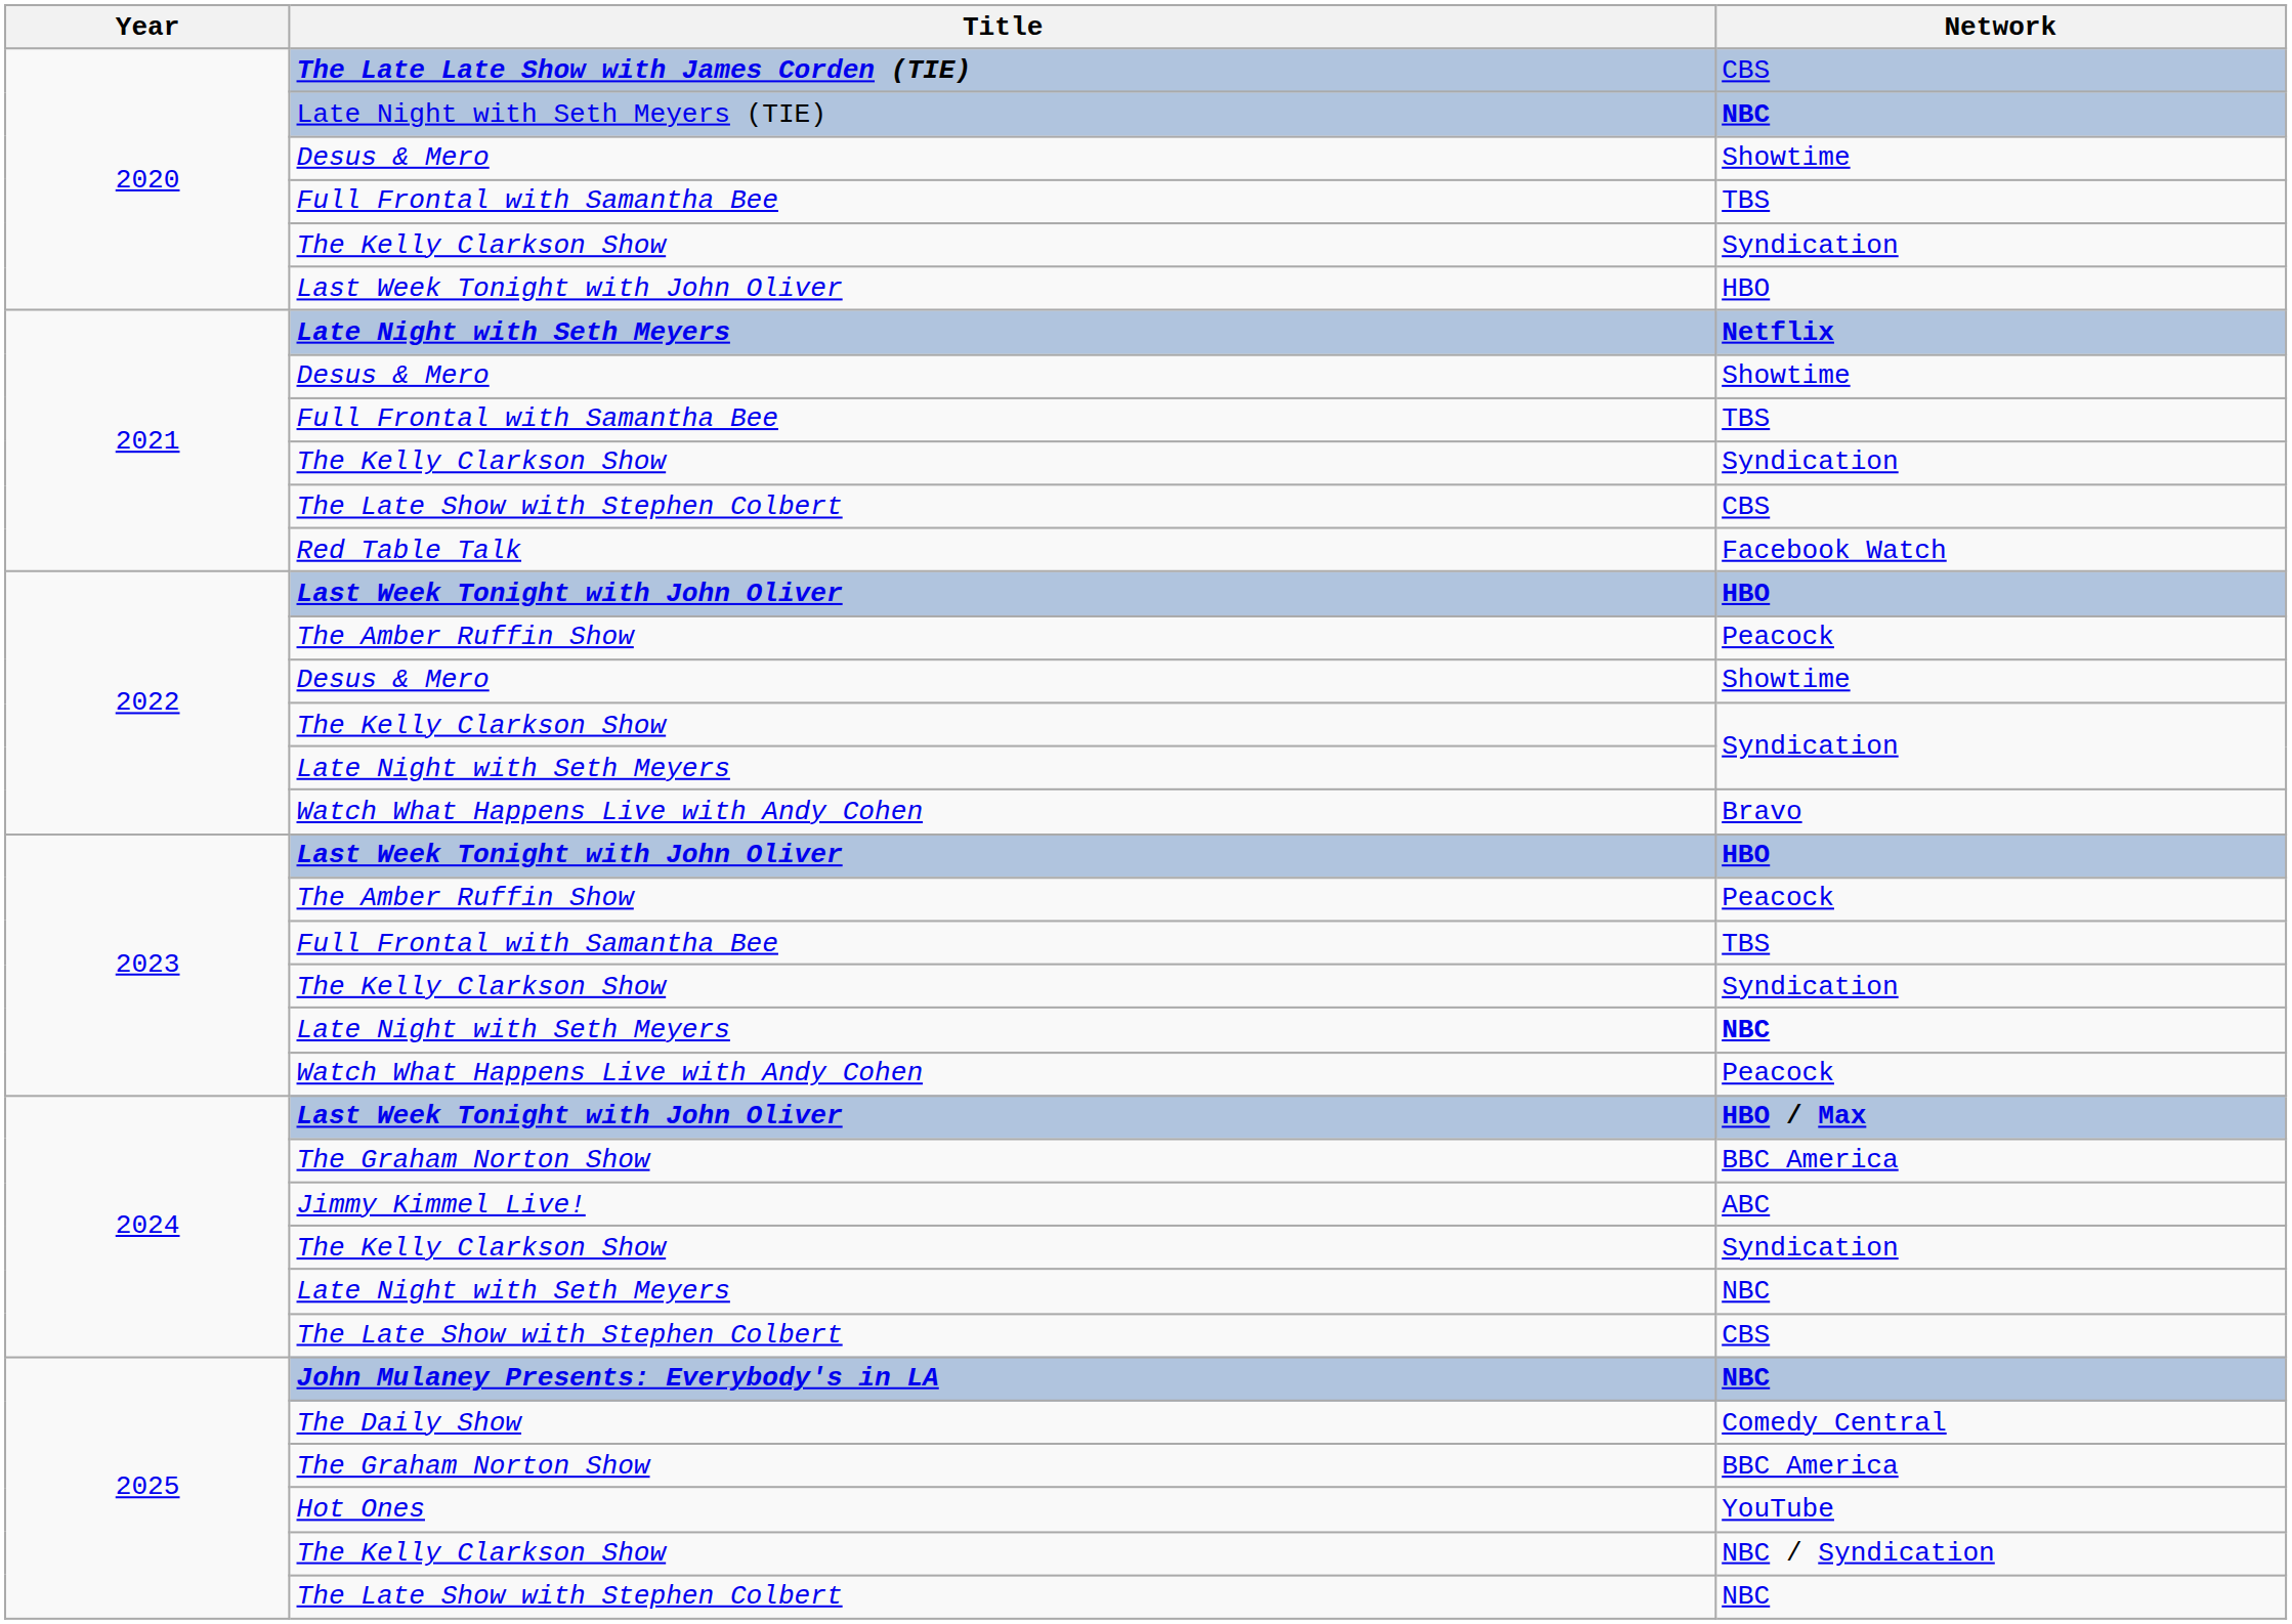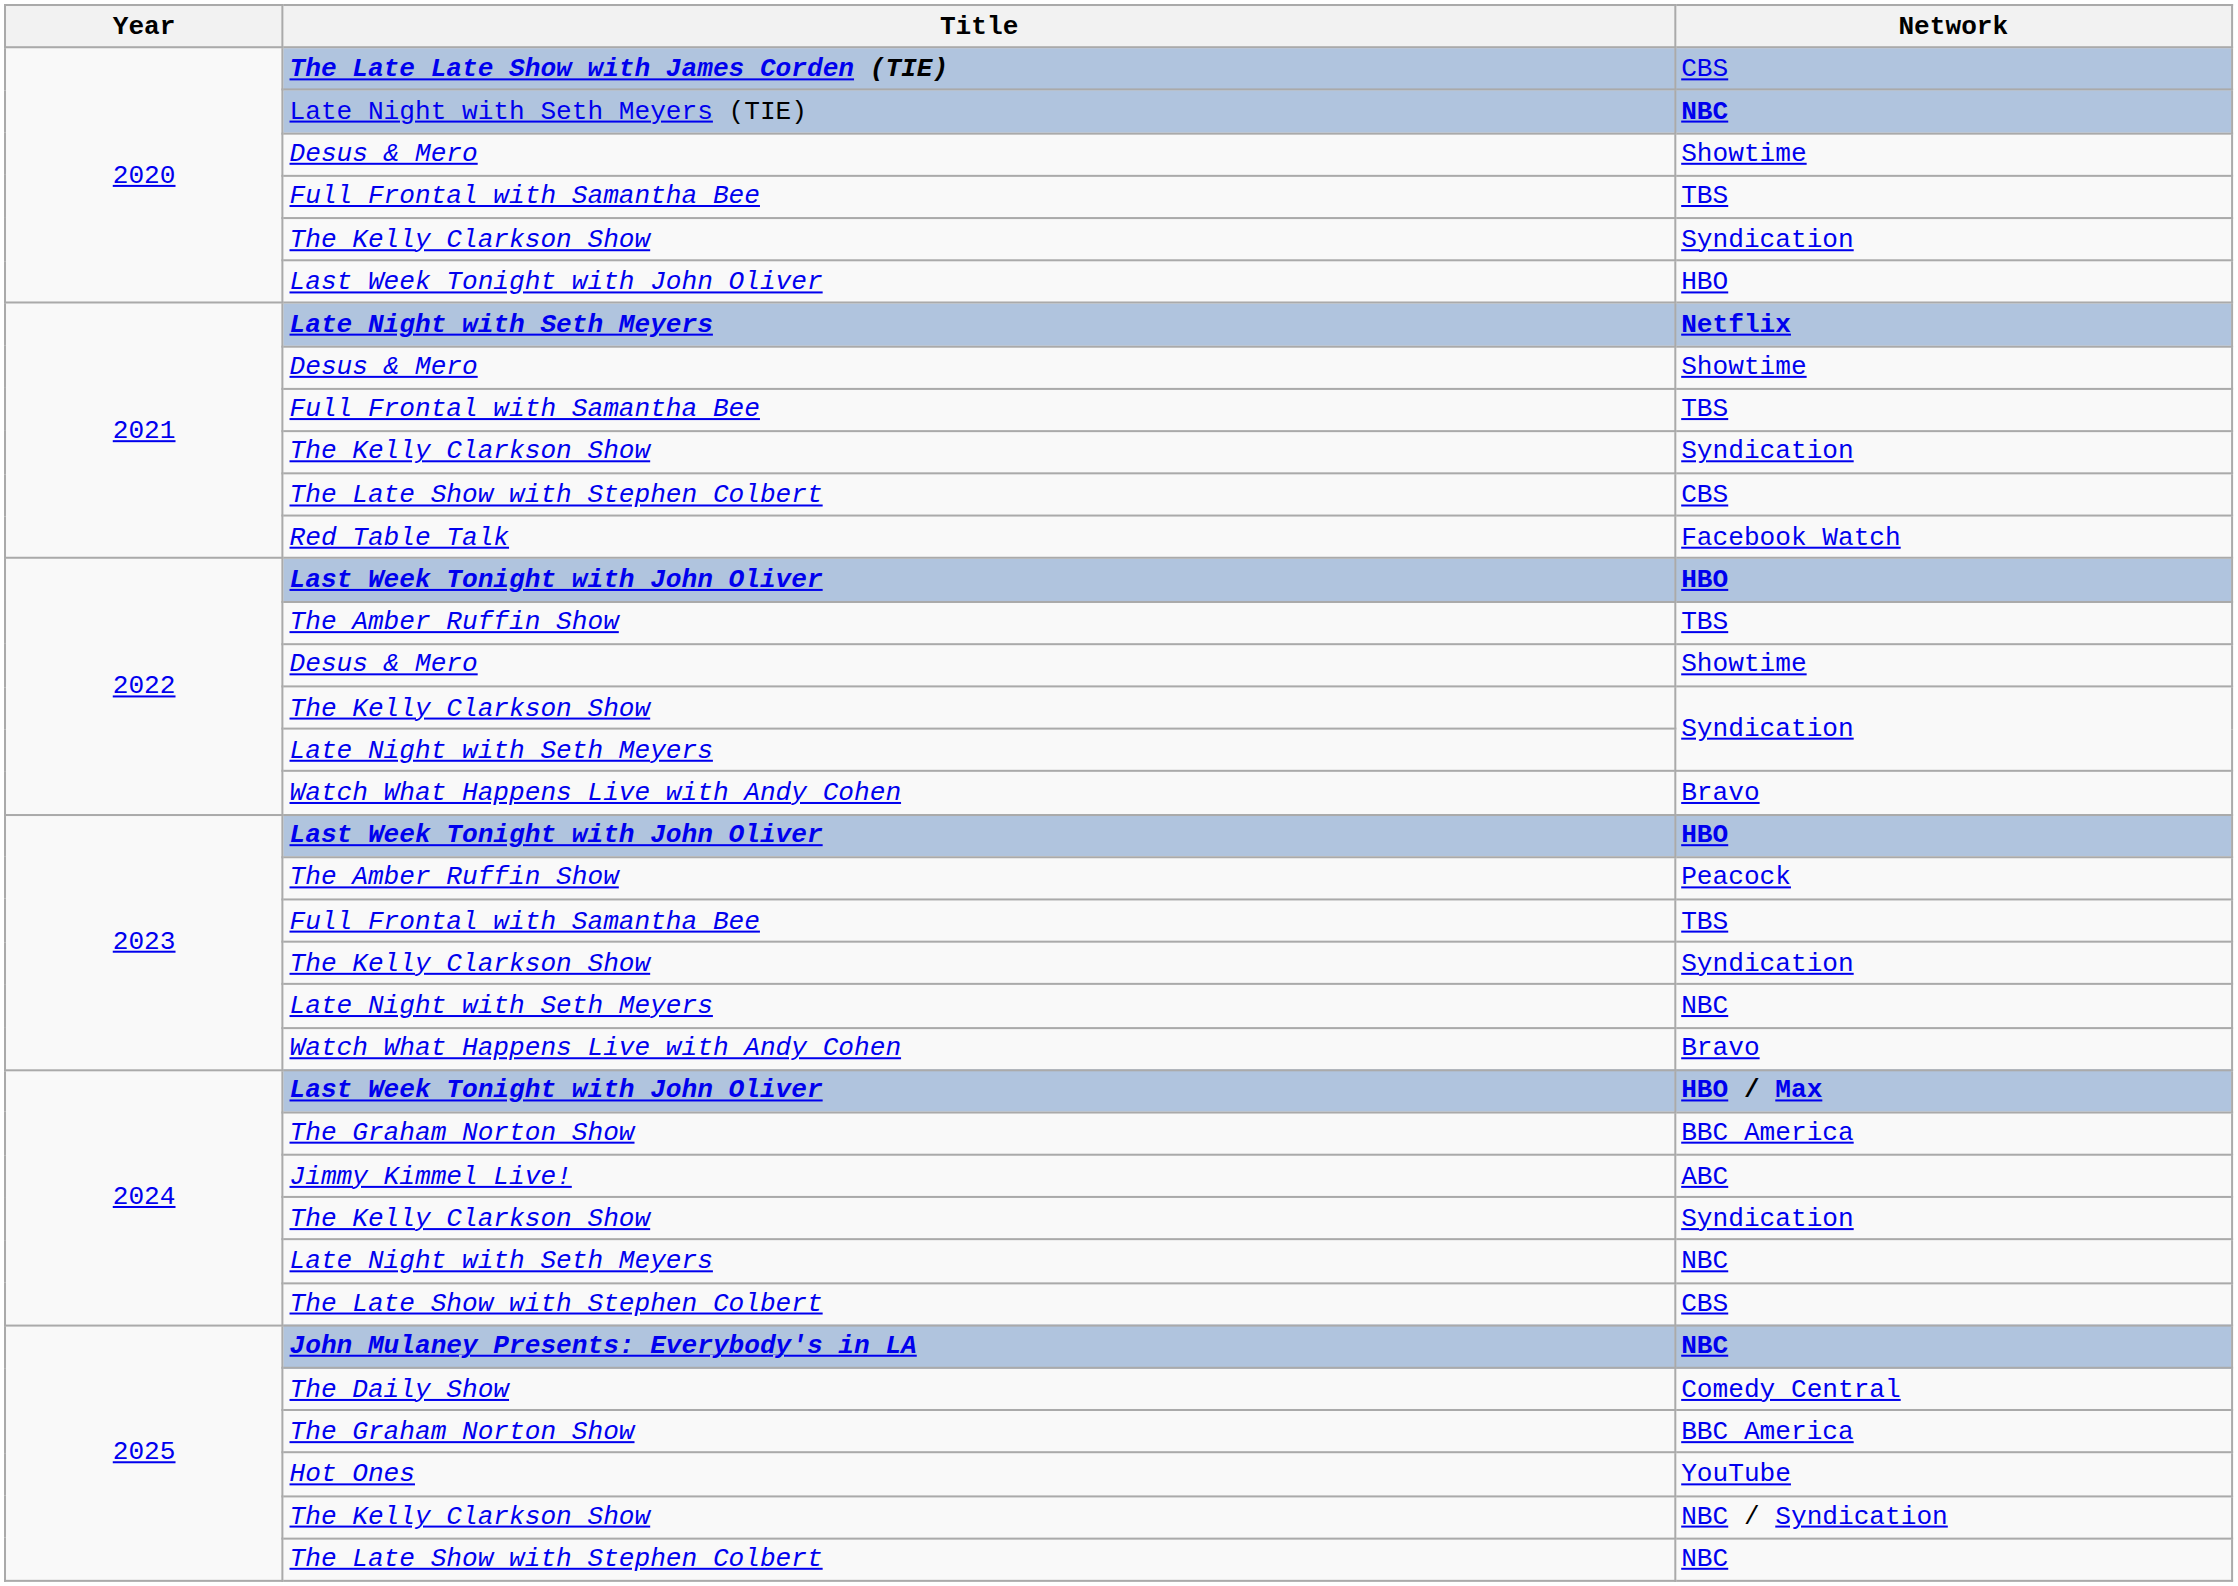2022 / The Amber Ruffin Show | Network: Peacock -> TBS
2023 / Late Night with Seth Meyers | Network: bold -> normal
2023 / Watch What Happens Live with Andy Cohen | Network: Peacock -> Bravo
